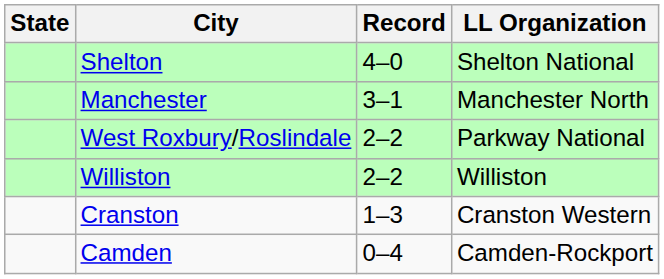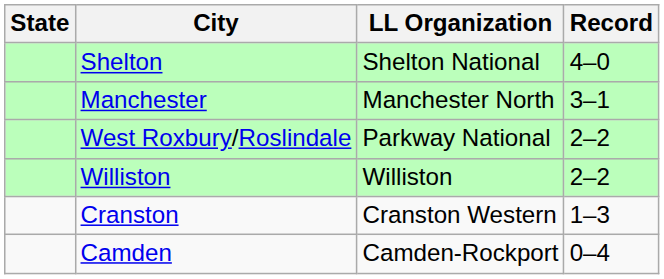columns swapped: LL Organization <-> Record
